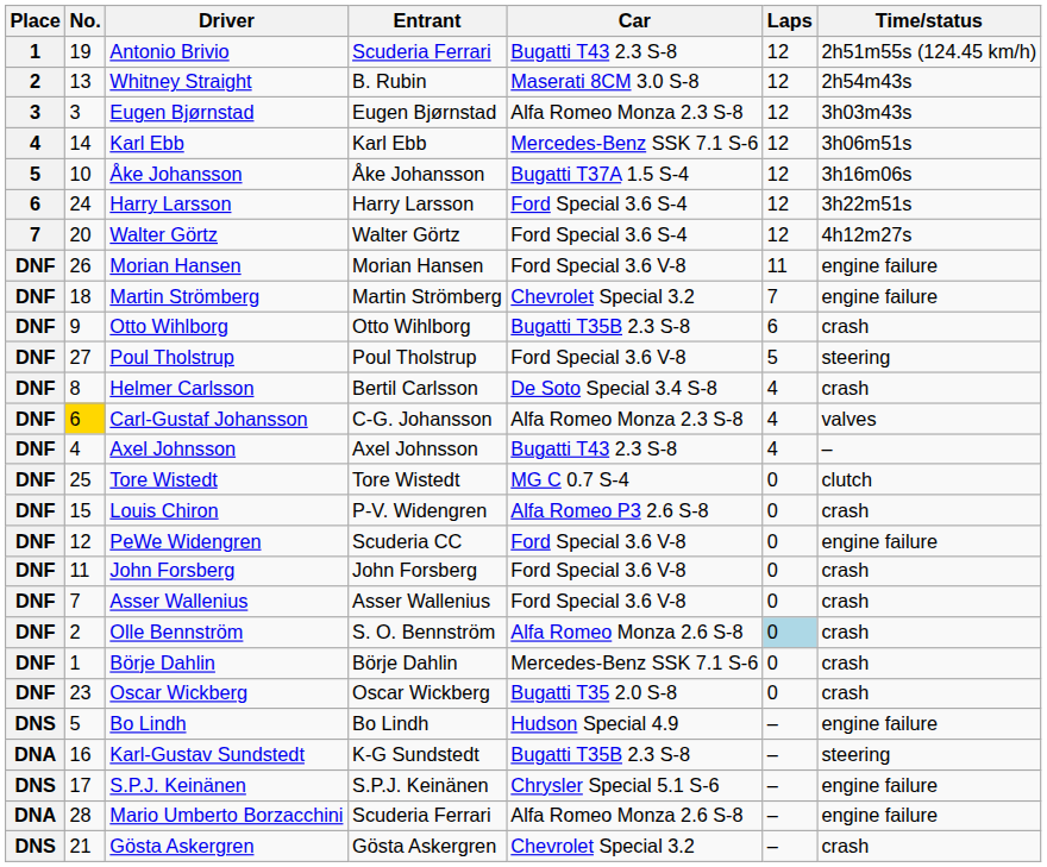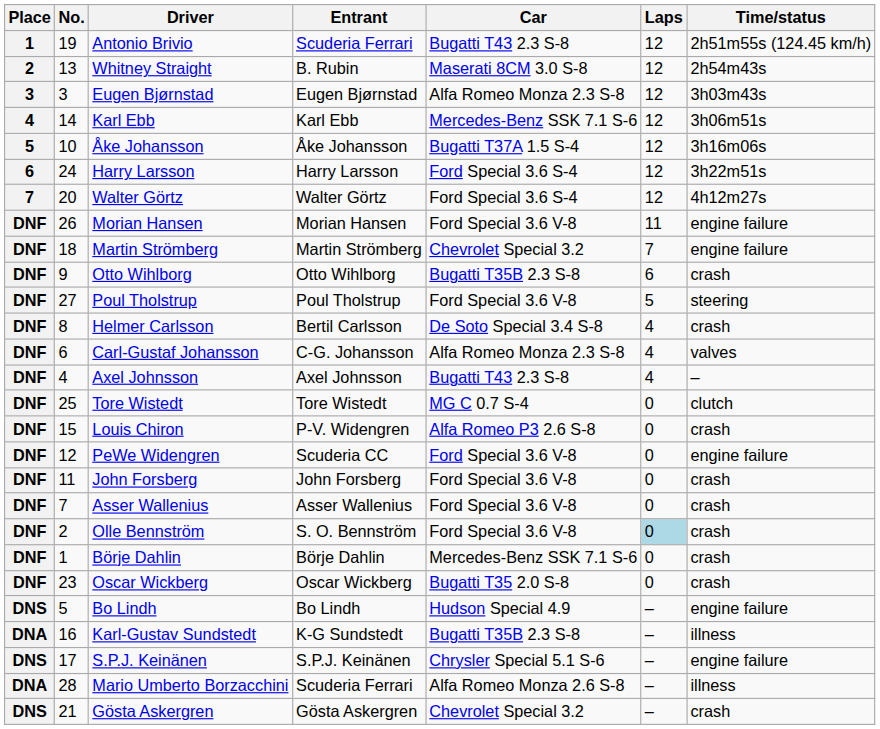Carl-Gustaf Johansson | No.: gold background -> no background
Olle Bennström | Car: Alfa Romeo Monza 2.6 S-8 -> Ford Special 3.6 V-8
Karl-Gustav Sundstedt | Time/status: steering -> illness
Mario Umberto Borzacchini | Time/status: engine failure -> illness
